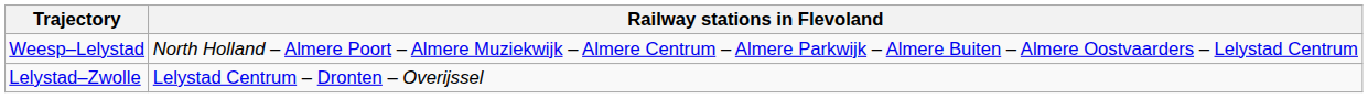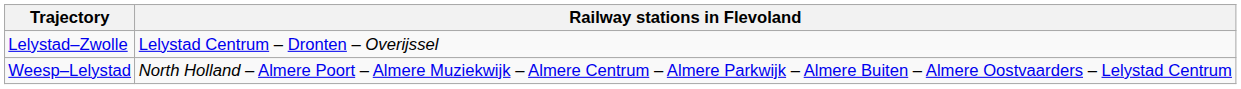rows swapped: Weesp–Lelystad <-> Lelystad–Zwolle
